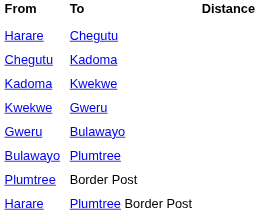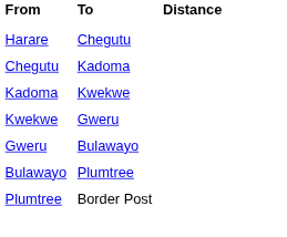- row: Harare | Plumtree Border Post
